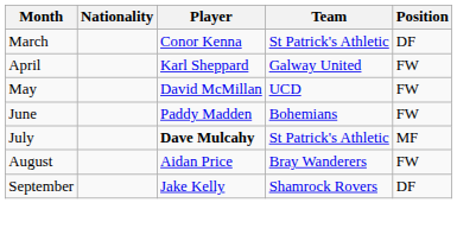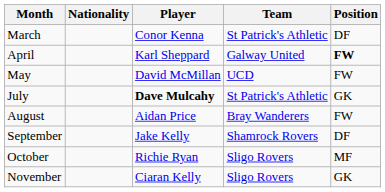April | Position: normal -> bold
- row: June | Paddy Madden | Bohemians | FW
July | Position: MF -> GK
+ row: October | Richie Ryan | Sligo Rovers | MF
+ row: November | Ciaran Kelly | Sligo Rovers | GK
